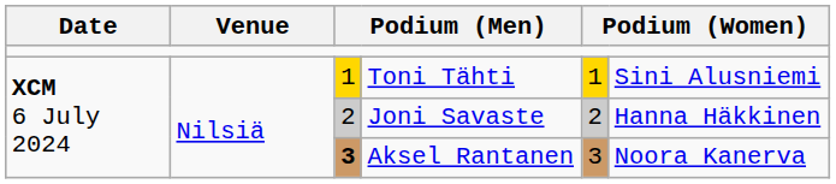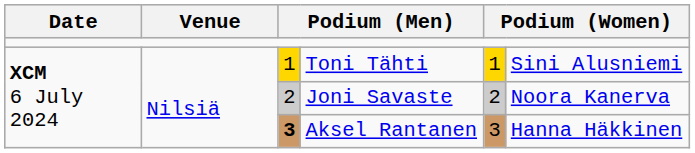Joni Savaste | column 6: Hanna Häkkinen -> Noora Kanerva
Aksel Rantanen | column 6: Noora Kanerva -> Hanna Häkkinen
